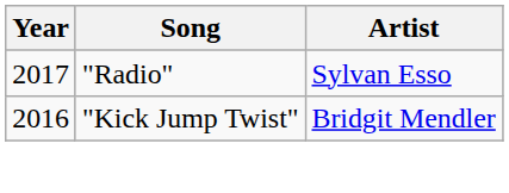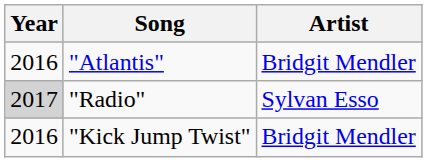+ row: 2016 | "Atlantis" | Bridgit Mendler
"Radio" | Year: no background -> lightgrey background
